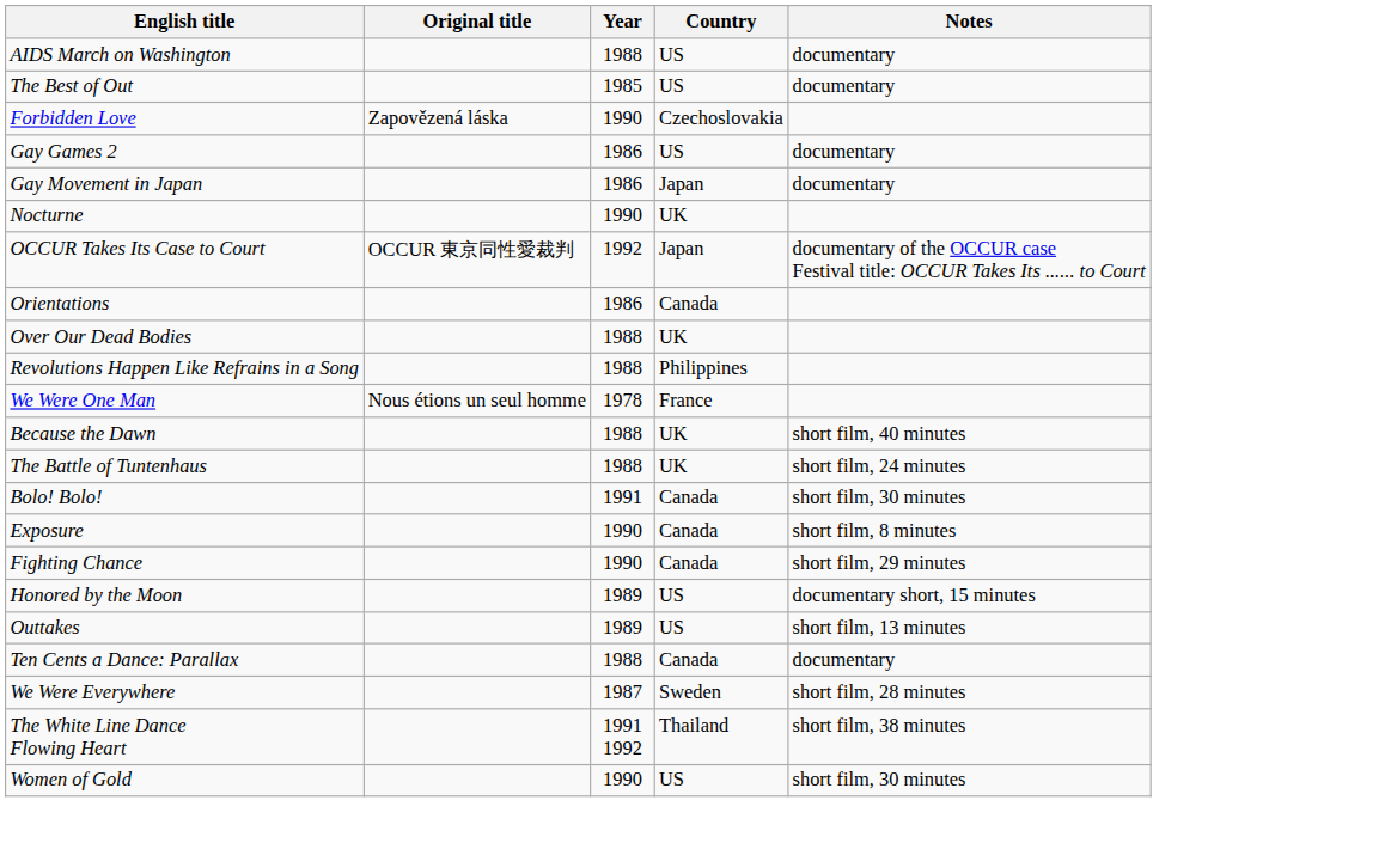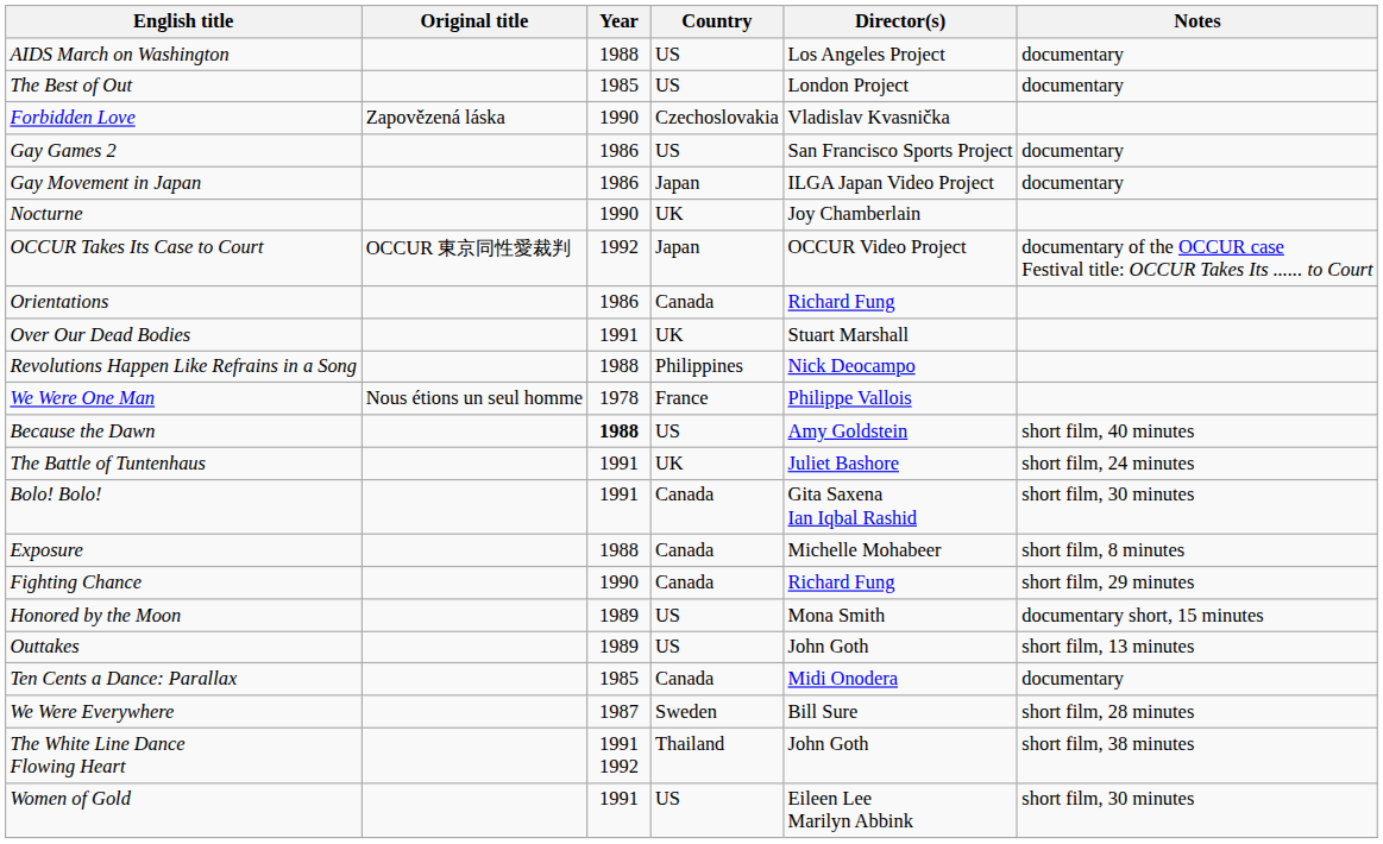+ column: Director(s) | Los Angeles Project | London Project | Vladislav Kvasnička | San Francisco Sports Project | ILGA Japan Video Project | Joy Chamberlain | OCCUR Video Project | Richard Fung | Stuart Marshall | Nick Deocampo | Philippe Vallois | Amy Goldstein | Juliet Bashore | Gita Saxena Ian Iqbal Rashid | Michelle Mohabeer | Richard Fung | Mona Smith | John Goth | Midi Onodera | Bill Sure | John Goth | Eileen Lee Marilyn Abbink
Over Our Dead Bodies | Year: 1988 -> 1991
Because the Dawn | Year: normal -> bold
Because the Dawn | Country: UK -> US
The Battle of Tuntenhaus | Year: 1988 -> 1991
Exposure | Year: 1990 -> 1988
Ten Cents a Dance: Parallax | Year: 1988 -> 1985
Women of Gold | Year: 1990 -> 1991
